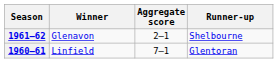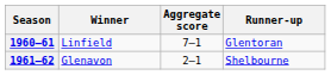rows swapped: 1960–61 <-> 1961–62
